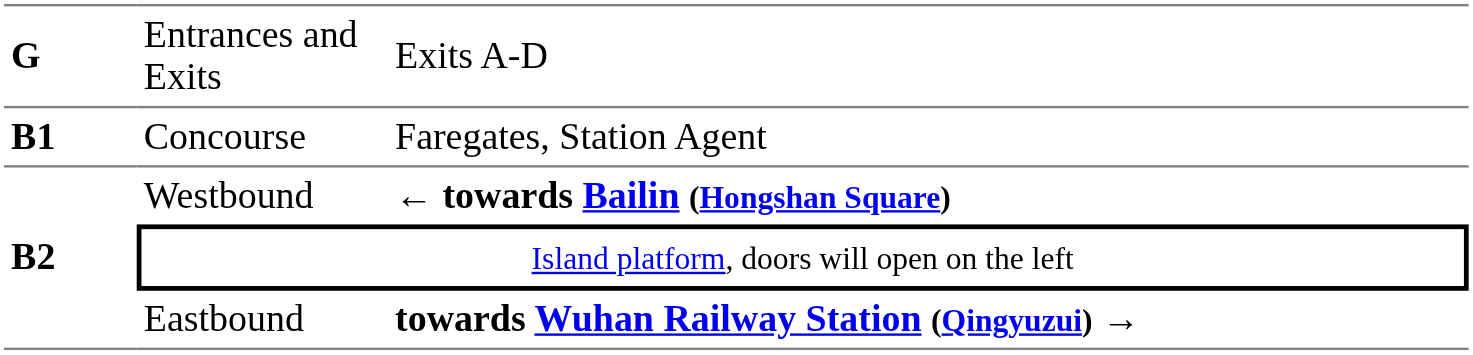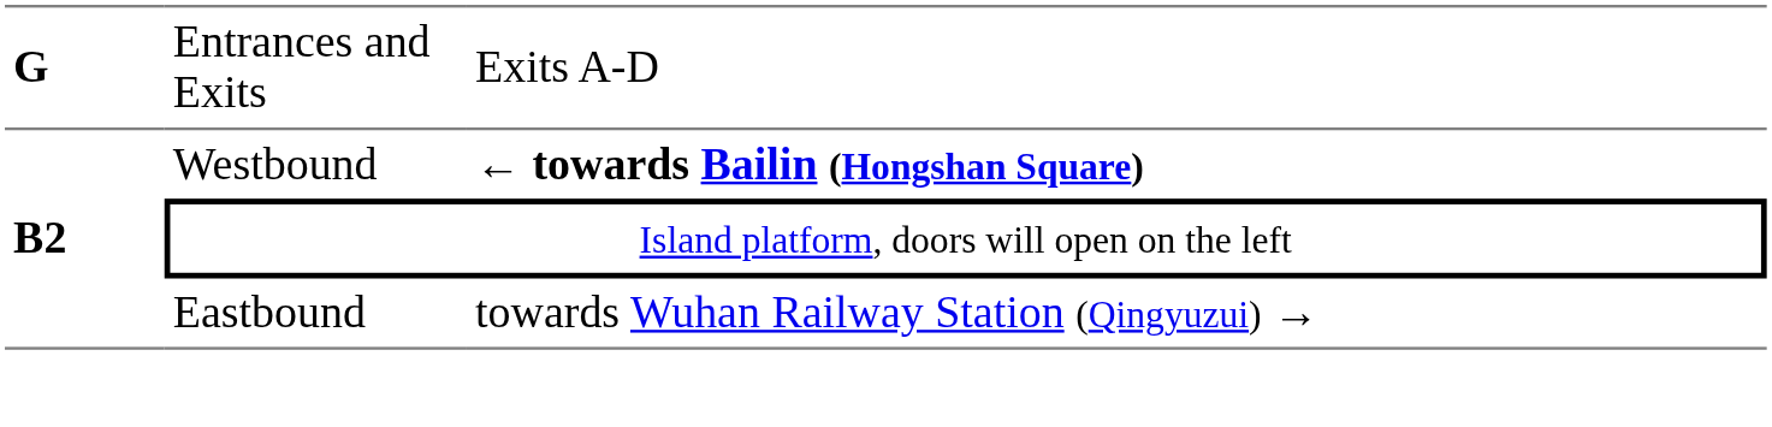- row: B1 | Concourse | Faregates, Station Agent
Eastbound | column 3: bold -> normal
